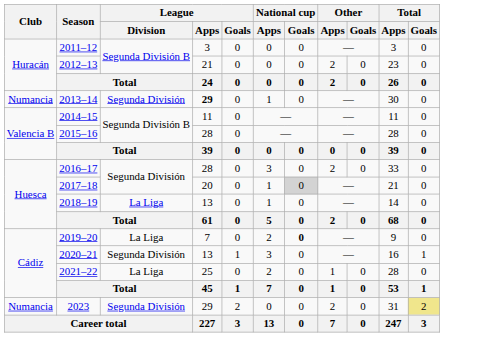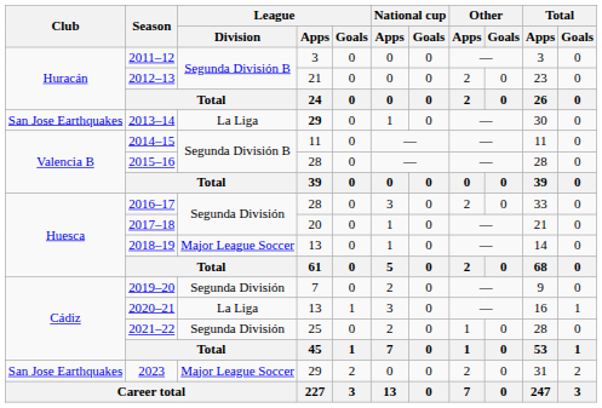2013–14 | Club: Numancia -> San Jose Earthquakes
2013–14 | League / Division: Segunda División -> La Liga
2017–18 | National cup / Goals: lightgrey background -> no background
2018–19 | League / Division: La Liga -> Major League Soccer
2019–20 | League / Division: La Liga -> Segunda División
2019–20 | National cup / Goals: bold -> normal
2020–21 | League / Division: Segunda División -> La Liga
2021–22 | League / Division: La Liga -> Segunda División
2023 | Club: Numancia -> San Jose Earthquakes
2023 | League / Division: Segunda División -> Major League Soccer
2023 | Total / Goals: khaki background -> no background
